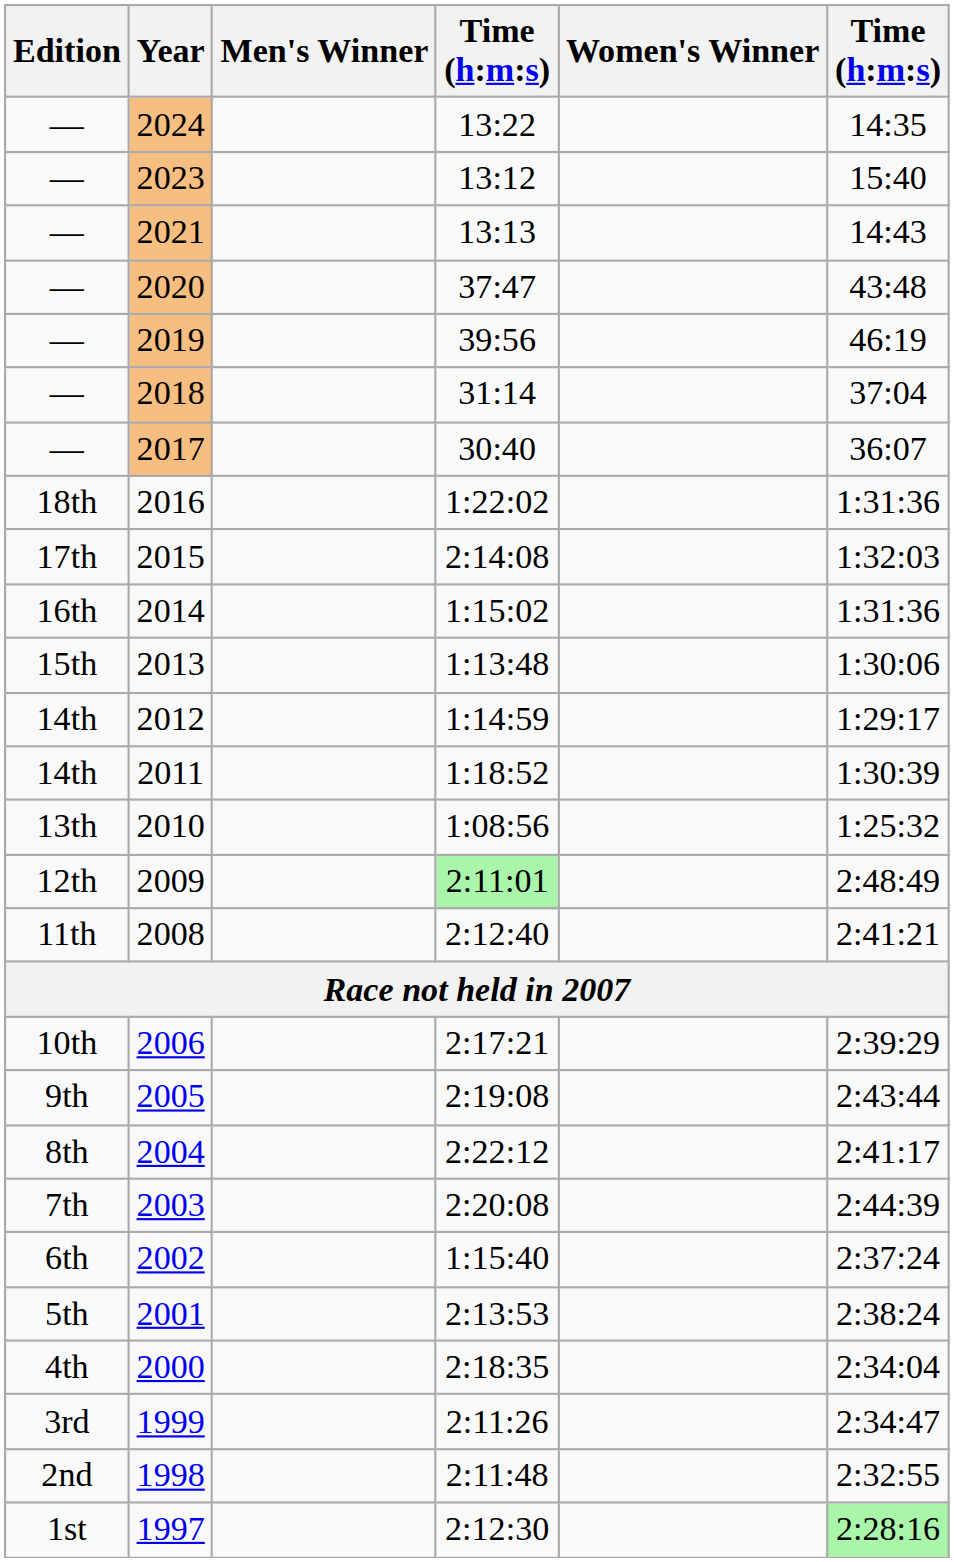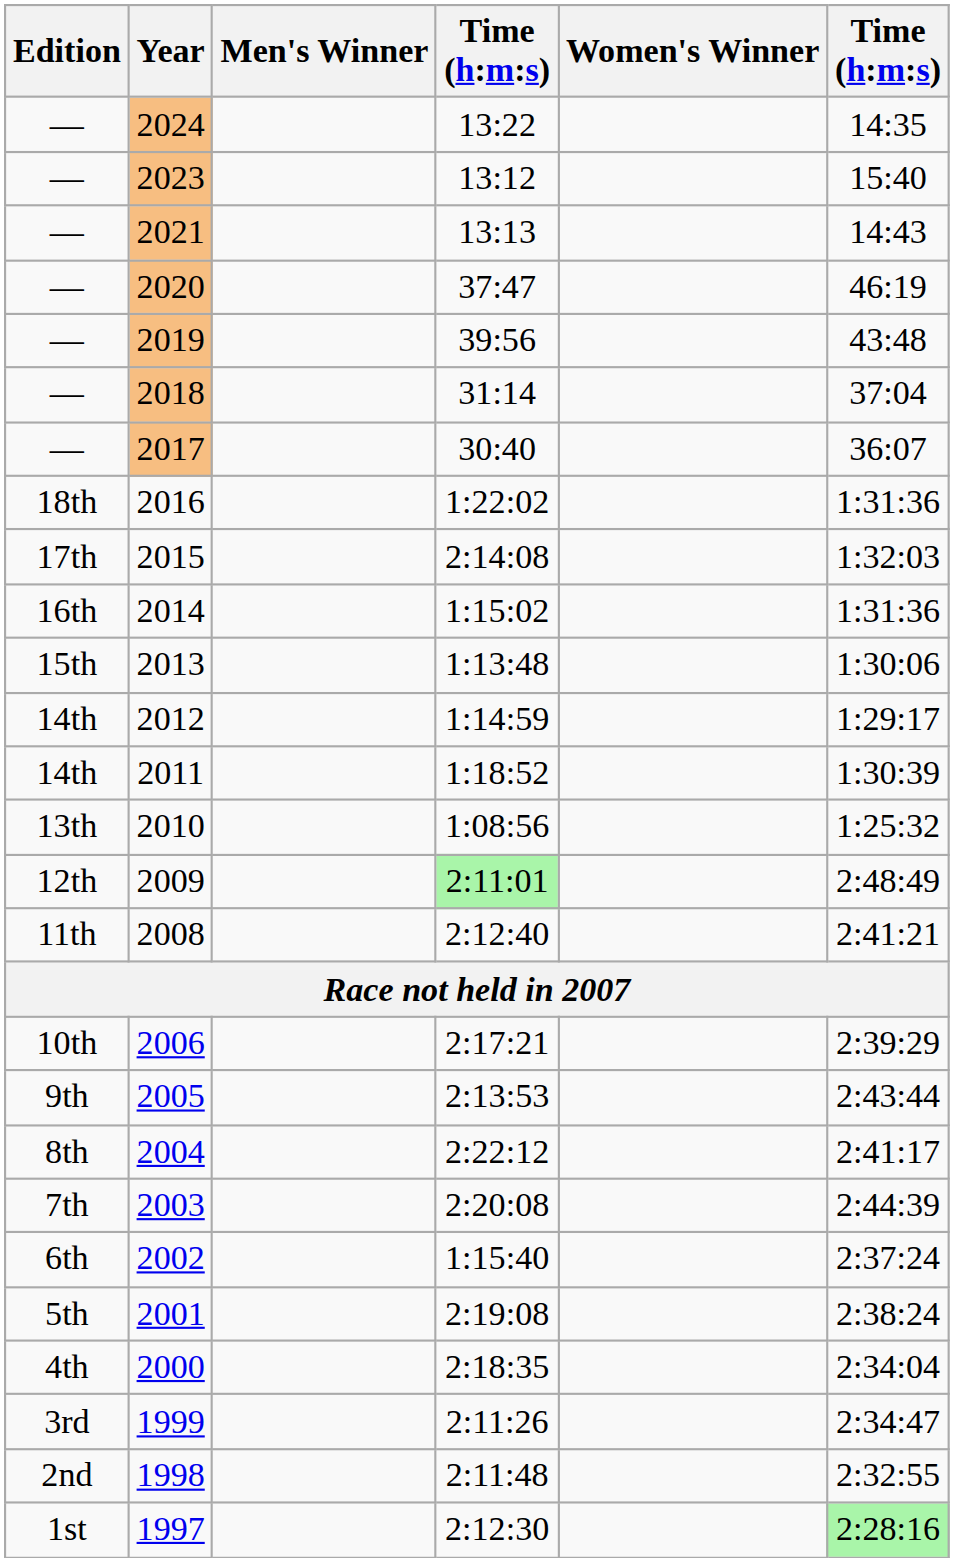2020 | column 6: 43:48 -> 46:19
2019 | column 6: 46:19 -> 43:48
2005 | column 4: 2:19:08 -> 2:13:53
2001 | column 4: 2:13:53 -> 2:19:08
